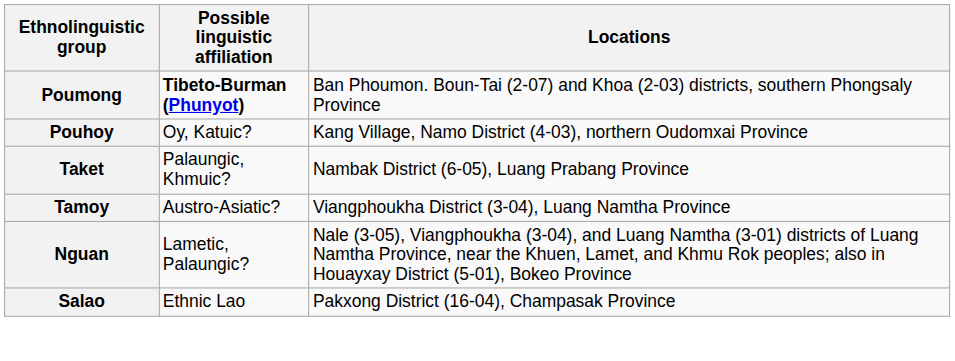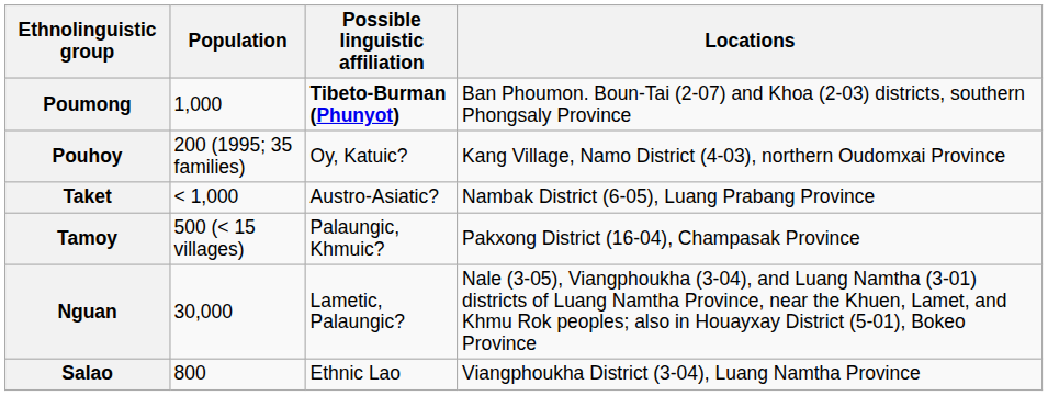+ column: Population | 1,000 | 200 (1995; 35 families) | < 1,000 | 500 (< 15 villages) | 30,000 | 800
Taket | Possible linguistic affiliation: Palaungic, Khmuic? -> Austro-Asiatic?
Tamoy | Possible linguistic affiliation: Austro-Asiatic? -> Palaungic, Khmuic?
Tamoy | Locations: Viangphoukha District (3-04), Luang Namtha Province -> Pakxong District (16-04), Champasak Province
Salao | Locations: Pakxong District (16-04), Champasak Province -> Viangphoukha District (3-04), Luang Namtha Province
